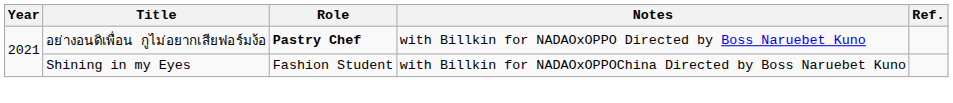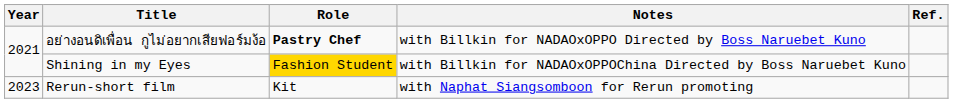Shining in my Eyes | Role: no background -> gold background
+ row: 2023 | Rerun-short film | Kit | with Naphat Siangsomboon for Rerun promoting
